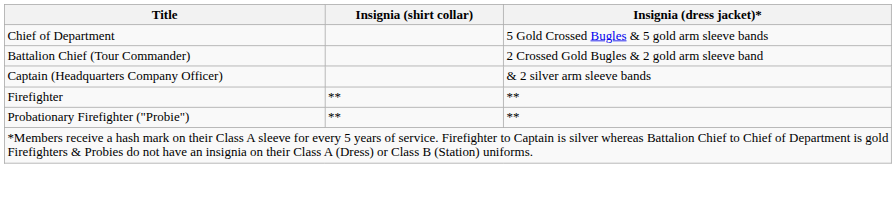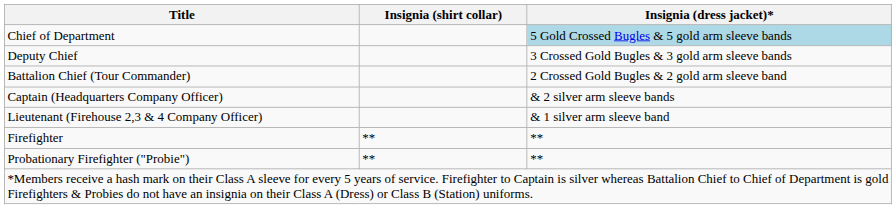Chief of Department | Insignia (dress jacket)*: no background -> lightblue background
+ row: Deputy Chief | 3 Crossed Gold Bugles & 3 gold arm sleeve bands
+ row: Lieutenant (Firehouse 2,3 & 4 Company Officer) | & 1 silver arm sleeve band
